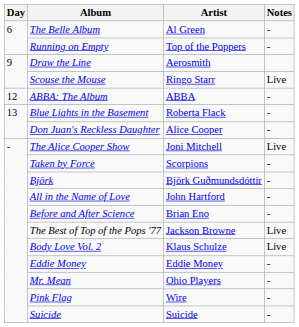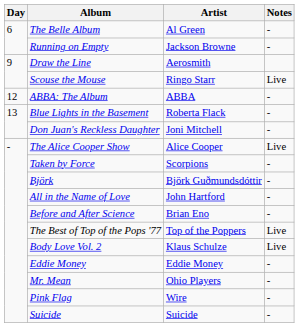Running on Empty | Artist: Top of the Poppers -> Jackson Browne
Don Juan's Reckless Daughter | Artist: Alice Cooper -> Joni Mitchell
The Alice Cooper Show | Artist: Joni Mitchell -> Alice Cooper
The Best of Top of the Pops '77 | Artist: Jackson Browne -> Top of the Poppers
